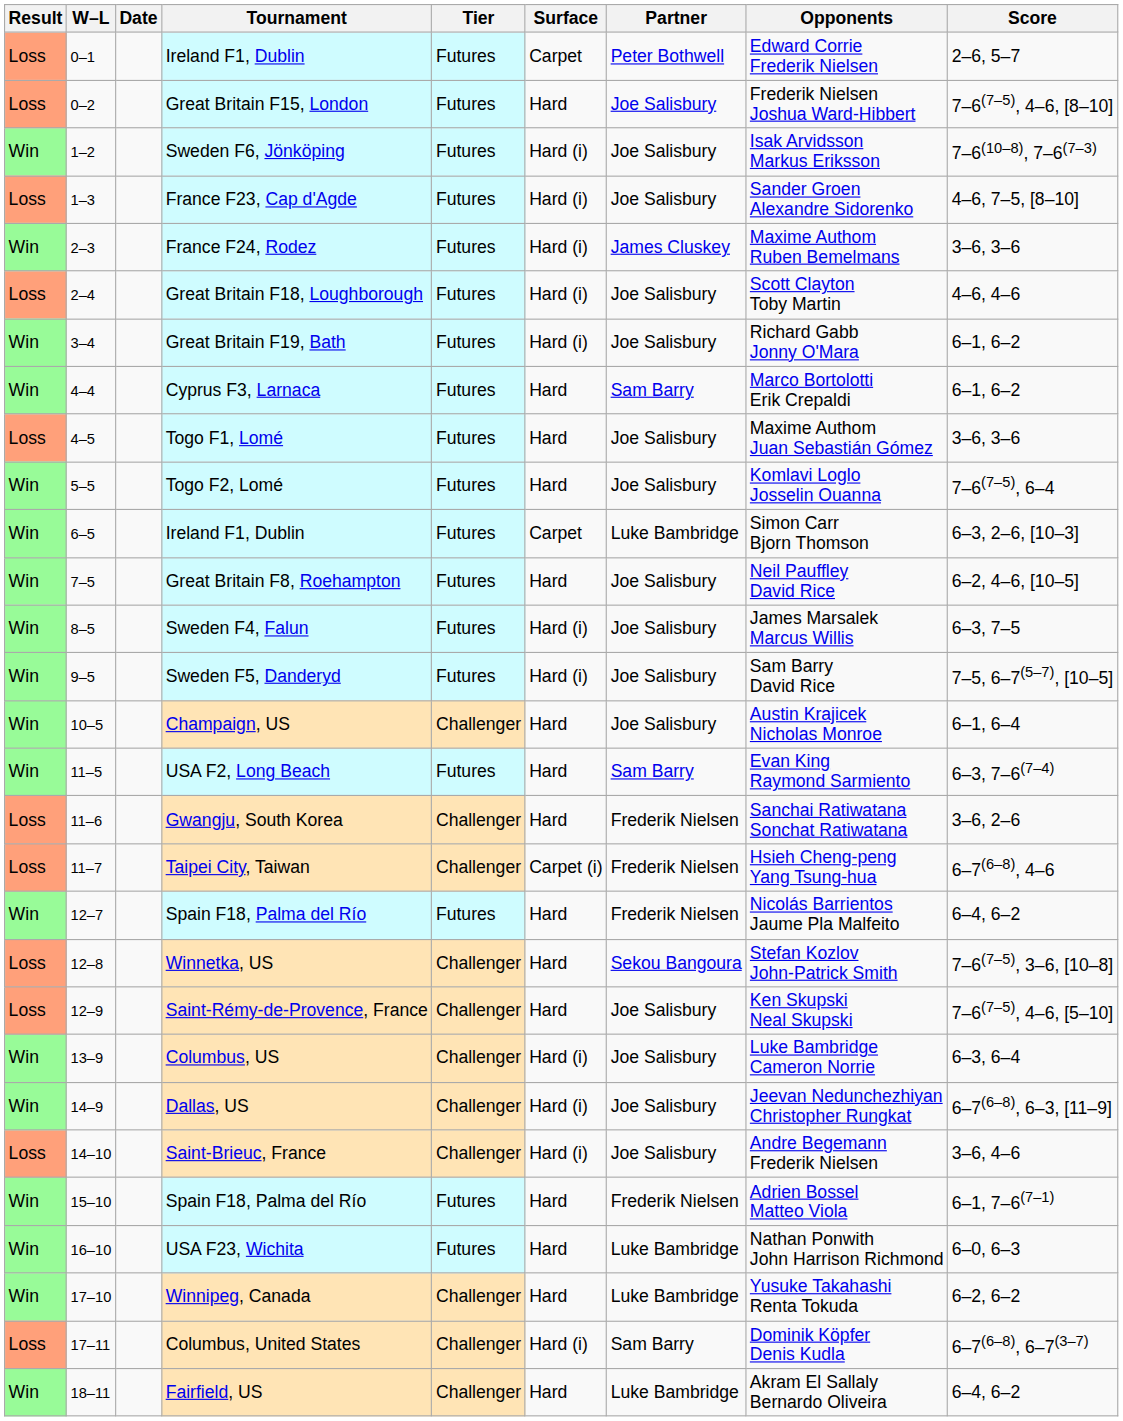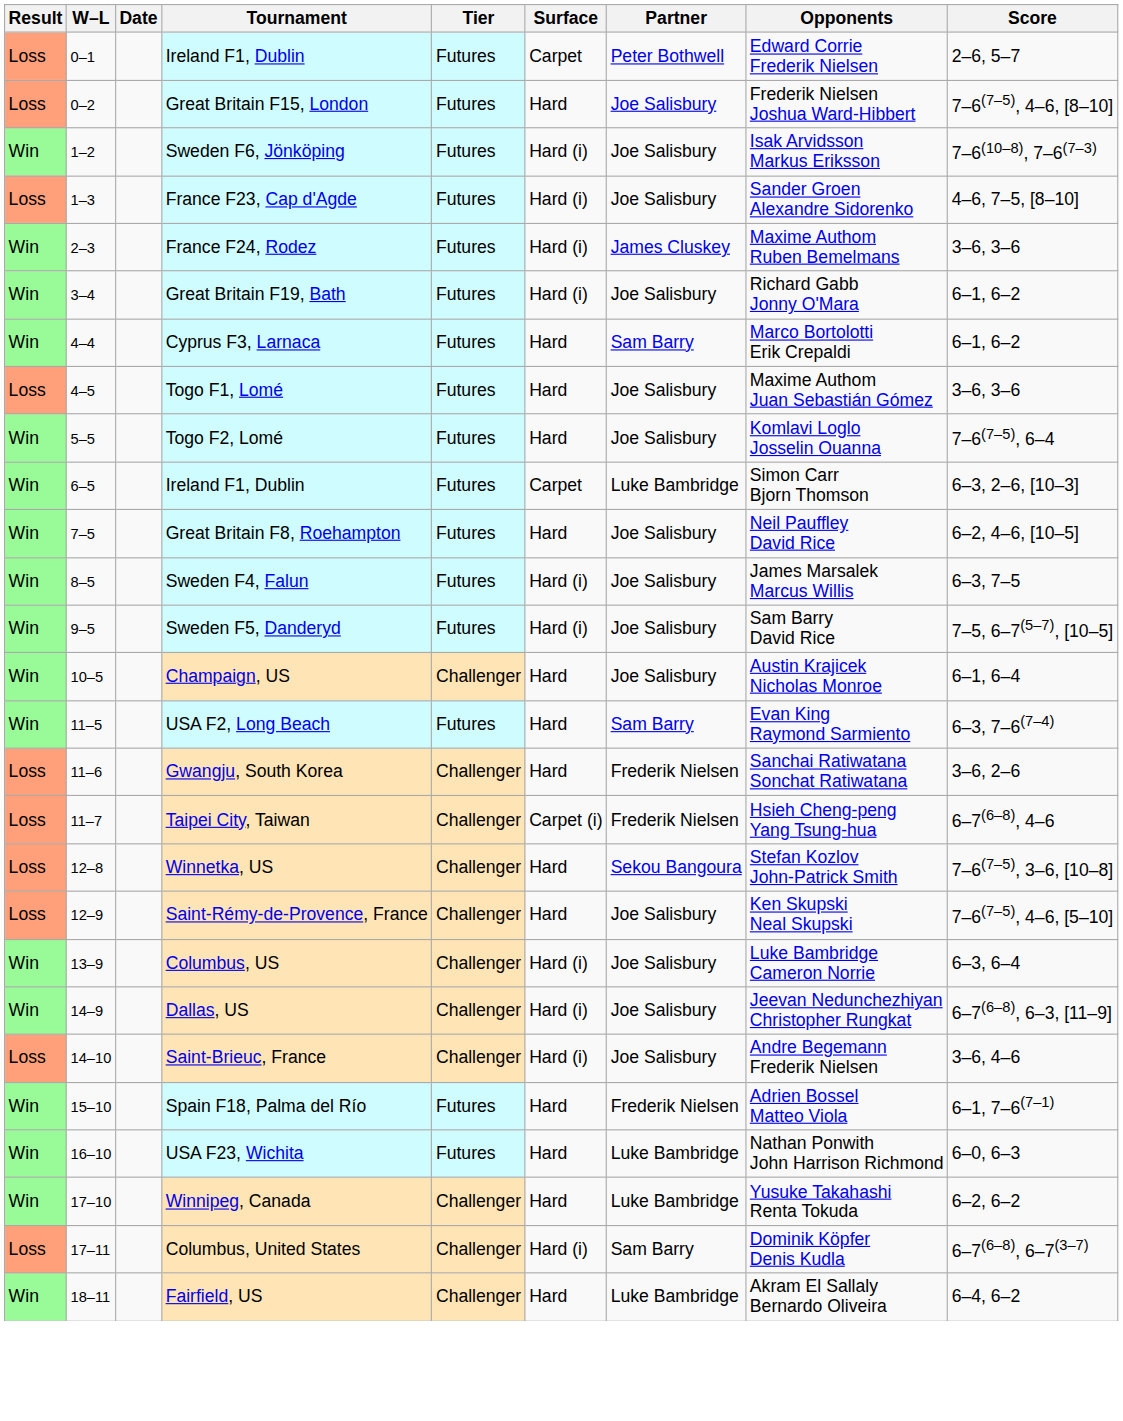- row: Loss | 2–4 | Great Britain F18, Loughborough | Futures | Hard (i) | Joe Salisbury | Scott Clayton Toby Martin | 4–6, 4–6
- row: Win | 12–7 | Spain F18, Palma del Río | Futures | Hard | Frederik Nielsen | Nicolás Barrientos Jaume Pla Malfeito | 6–4, 6–2
